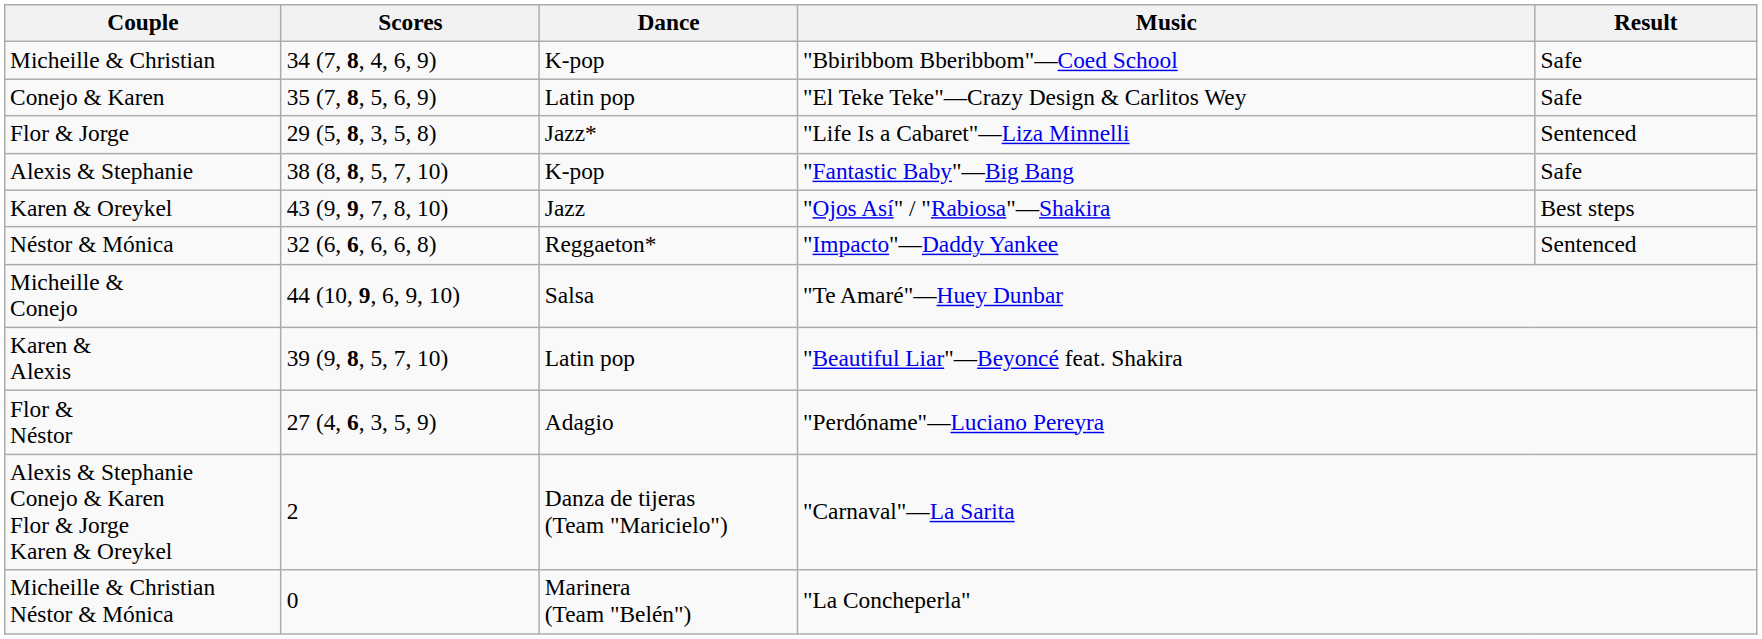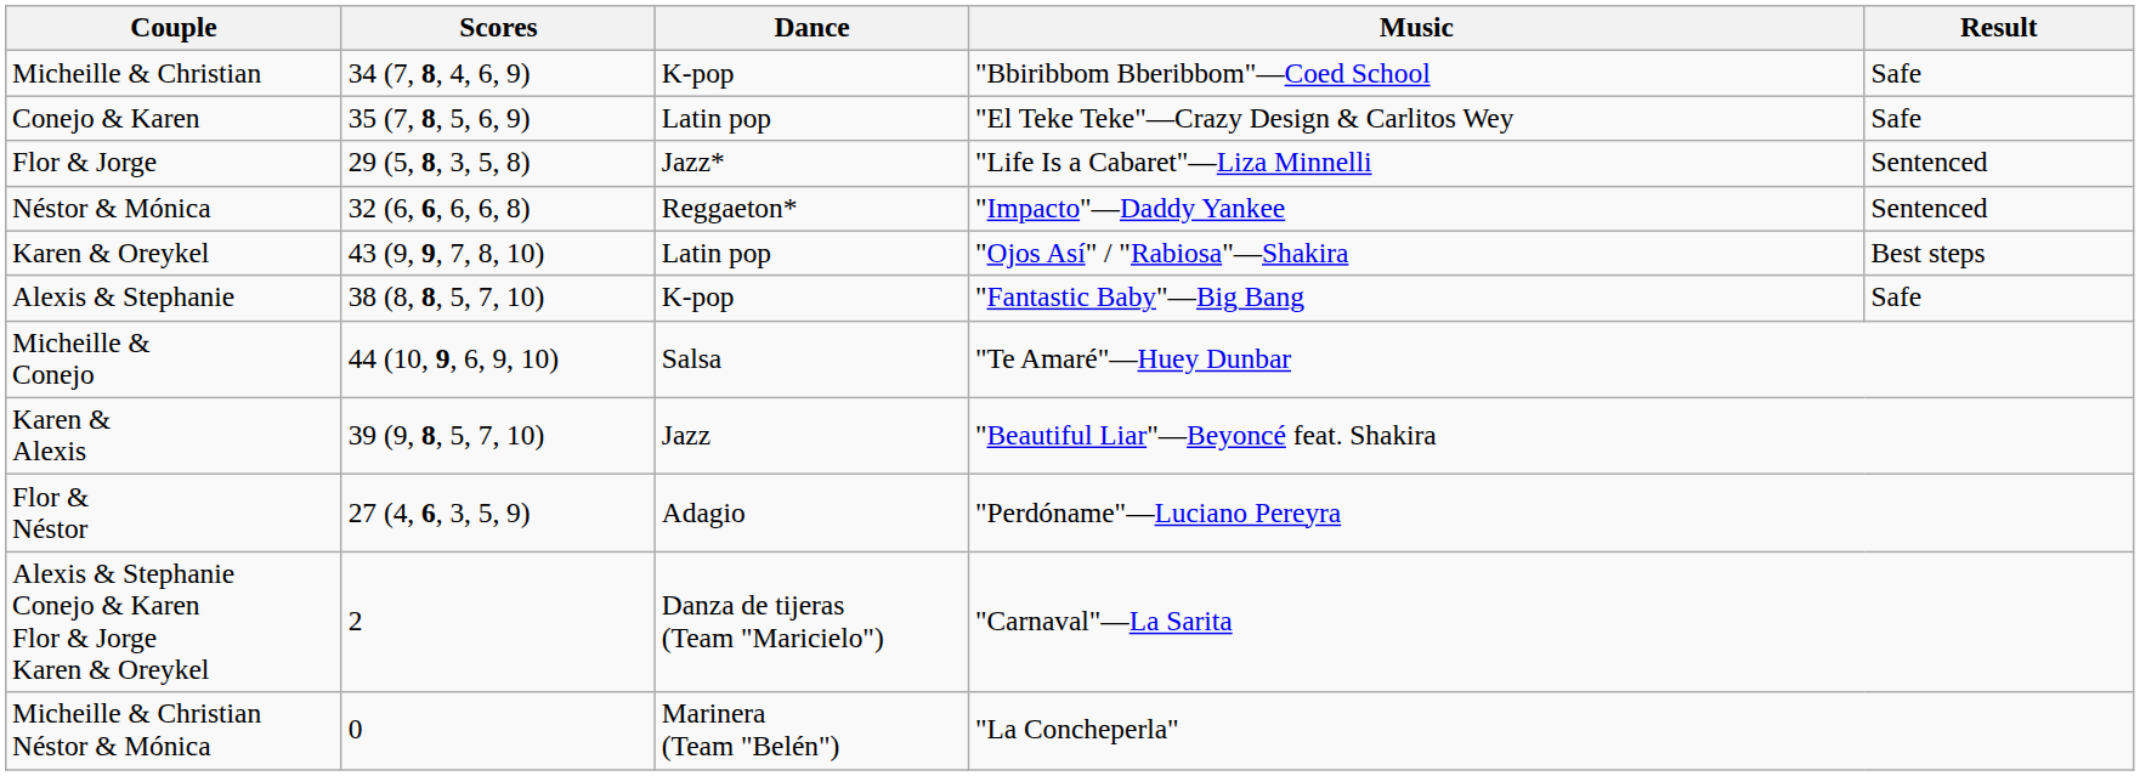rows swapped: Néstor & Mónica <-> Alexis & Stephanie
Karen & Oreykel | Dance: Jazz -> Latin pop
Karen & Alexis | Dance: Latin pop -> Jazz
